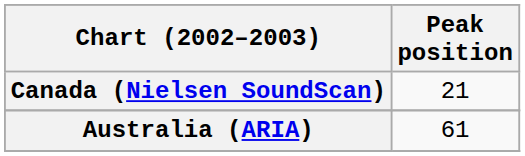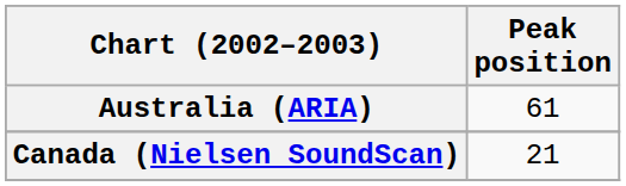rows swapped: Australia (ARIA) <-> Canada (Nielsen SoundScan)
